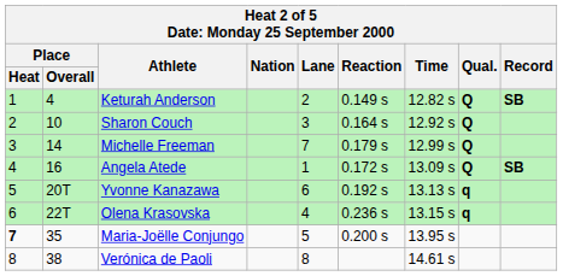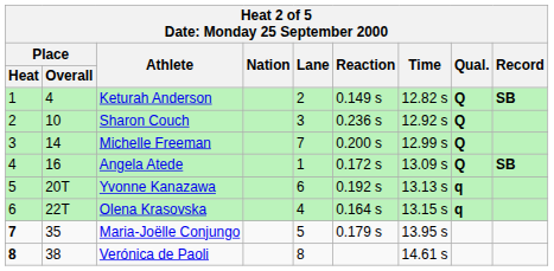Sharon Couch | Reaction: 0.164 s -> 0.236 s
Michelle Freeman | Reaction: 0.179 s -> 0.200 s
Olena Krasovska | Reaction: 0.236 s -> 0.164 s
Maria-Joëlle Conjungo | Reaction: 0.200 s -> 0.179 s
Verónica de Paoli | Place / Heat: normal -> bold
